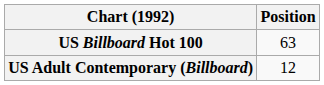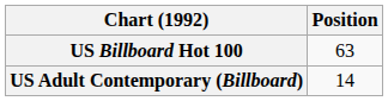US Adult Contemporary (Billboard) | Position: 12 -> 14
